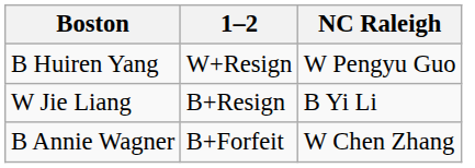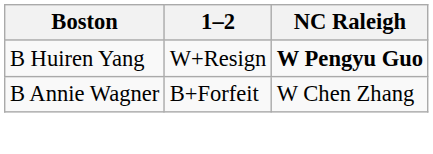B Huiren Yang | NC Raleigh: normal -> bold
- row: W Jie Liang | B+Resign | B Yi Li
